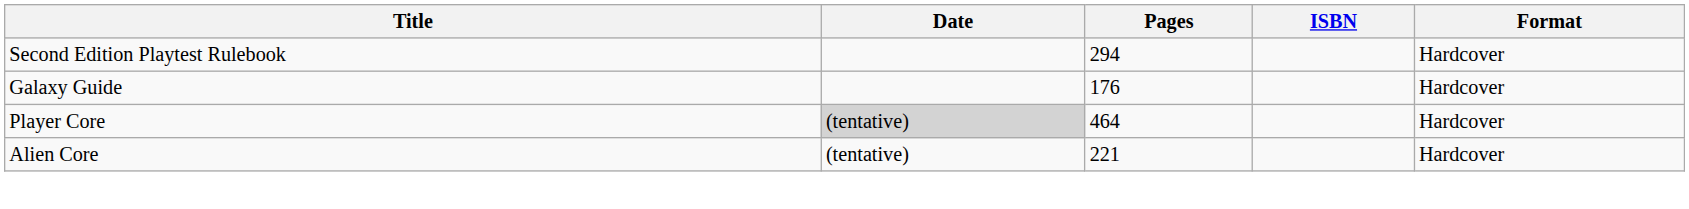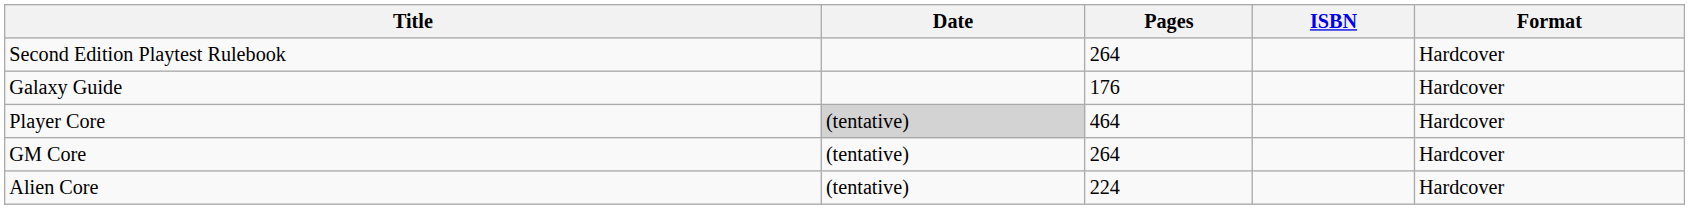Second Edition Playtest Rulebook | Pages: 294 -> 264
+ row: GM Core | (tentative) | 264 | Hardcover
Alien Core | Pages: 221 -> 224
